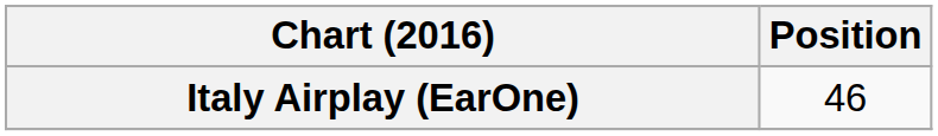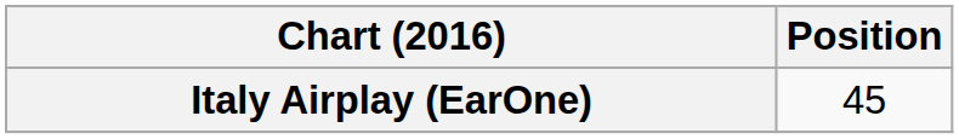Italy Airplay (EarOne) | Position: 46 -> 45
